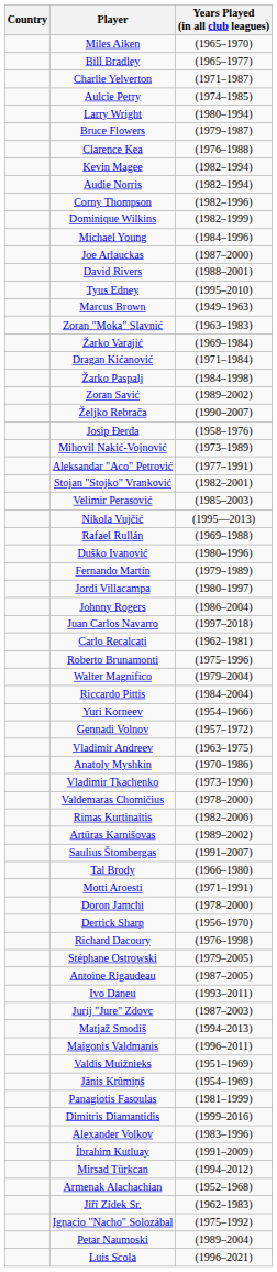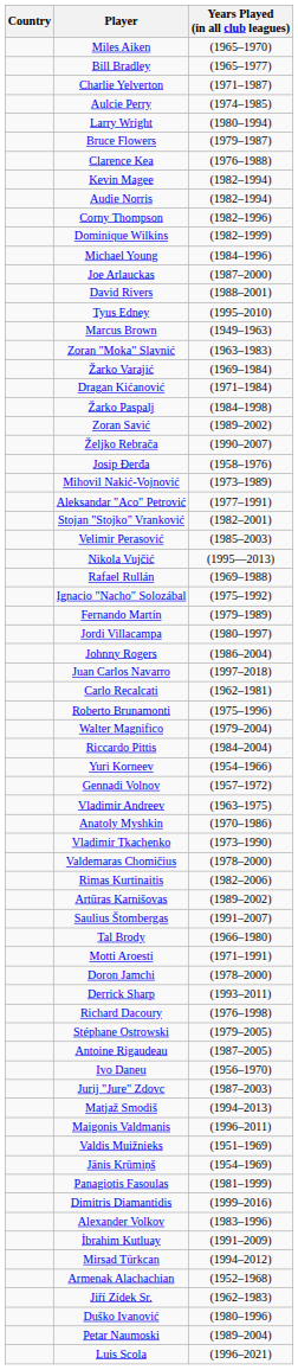rows swapped: Ignacio "Nacho" Solozábal <-> Duško Ivanović
Derrick Sharp | Years Played (in all club leagues): (1956–1970) -> (1993–2011)
Ivo Daneu | Years Played (in all club leagues): (1993–2011) -> (1956–1970)
